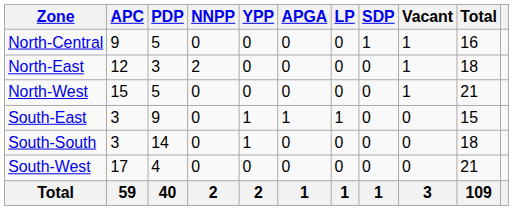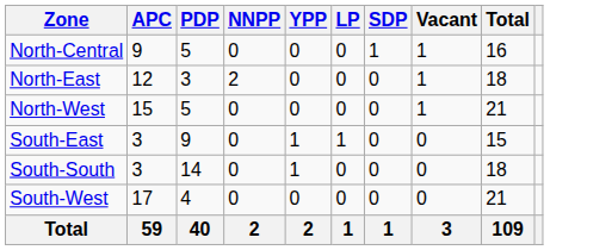- column: APGA | 0 | 0 | 0 | 1 | 0 | 0 | 1
